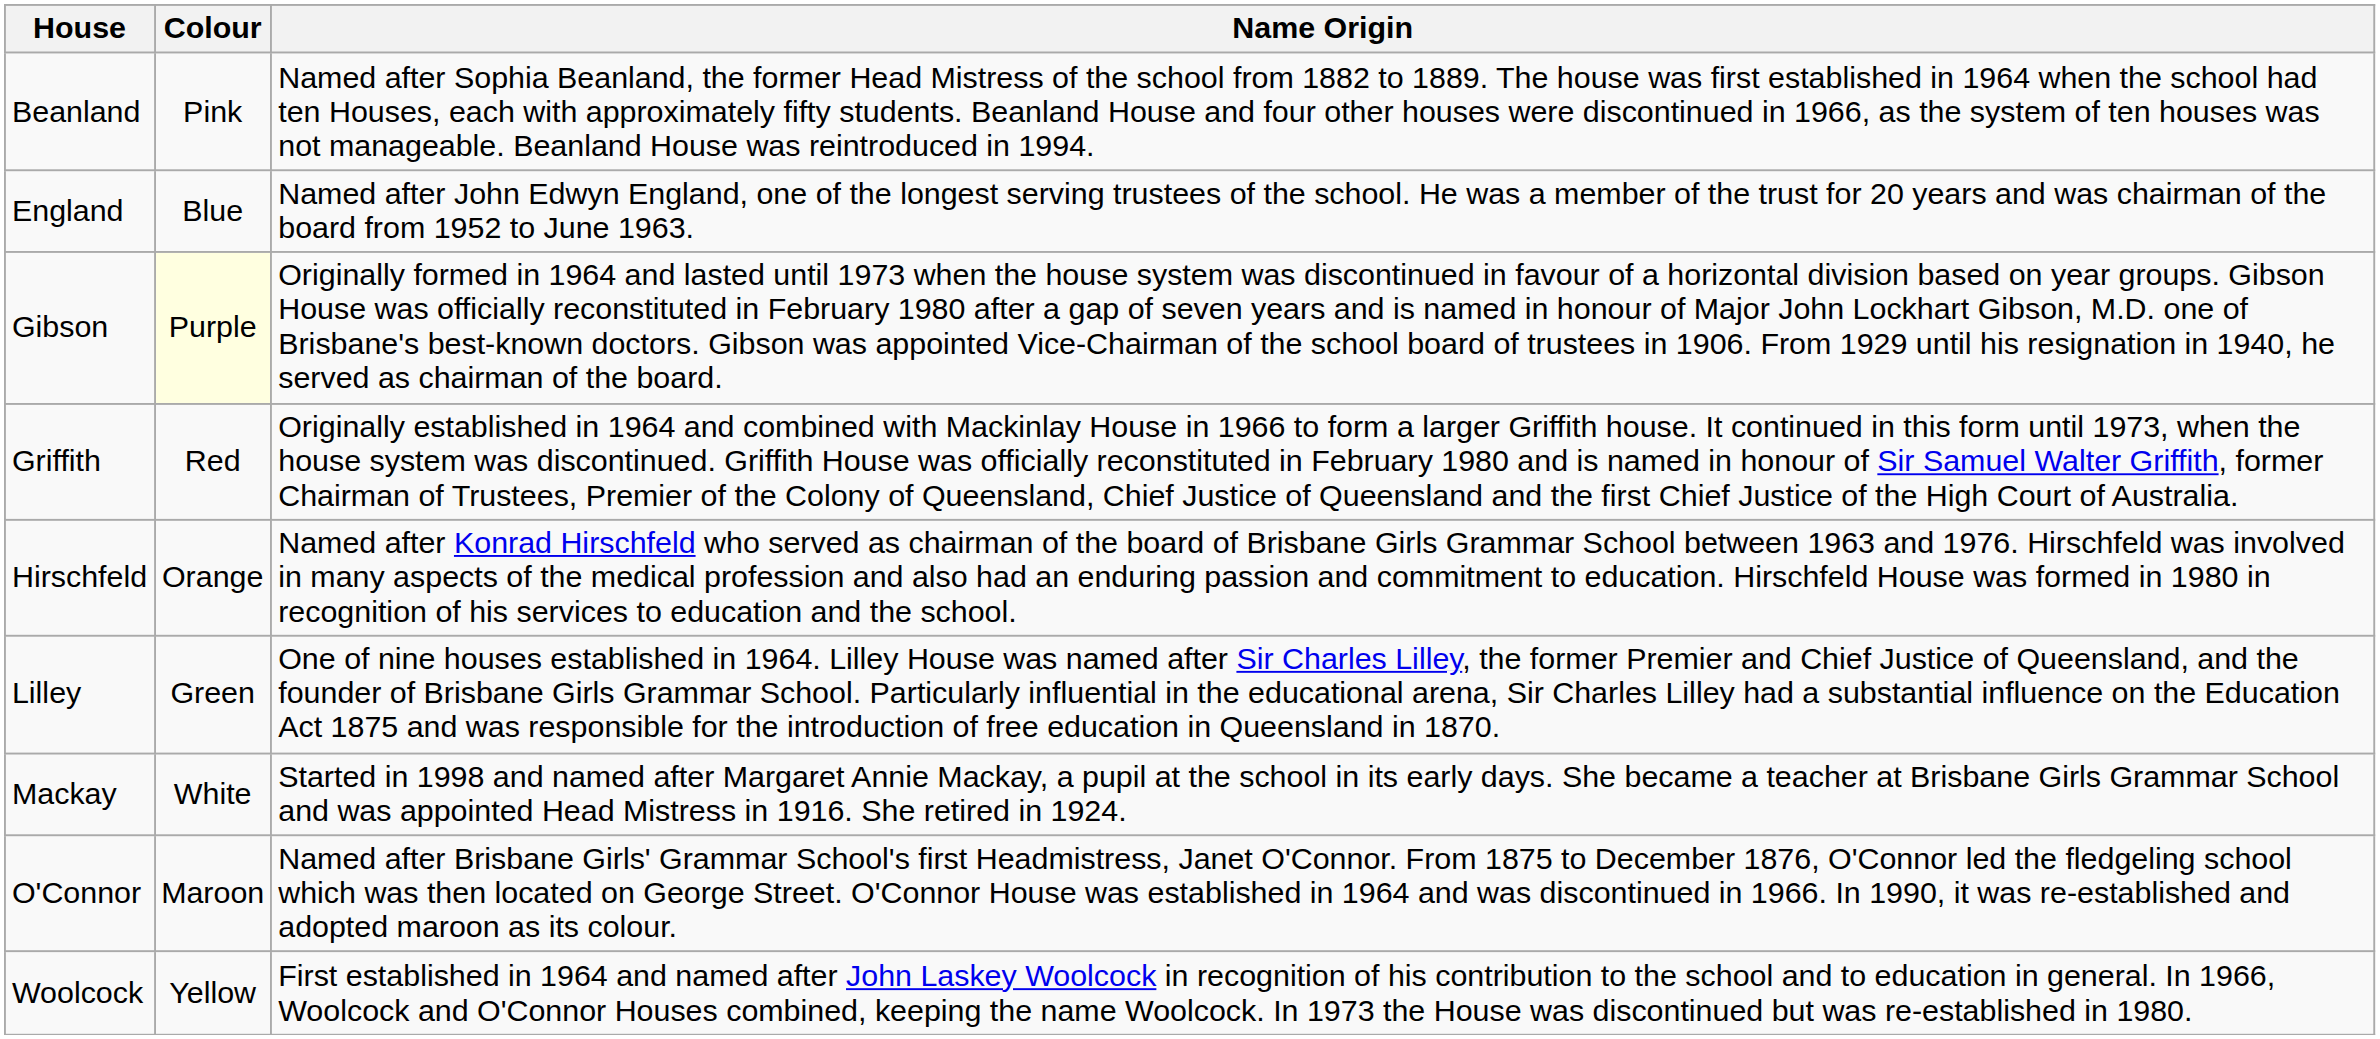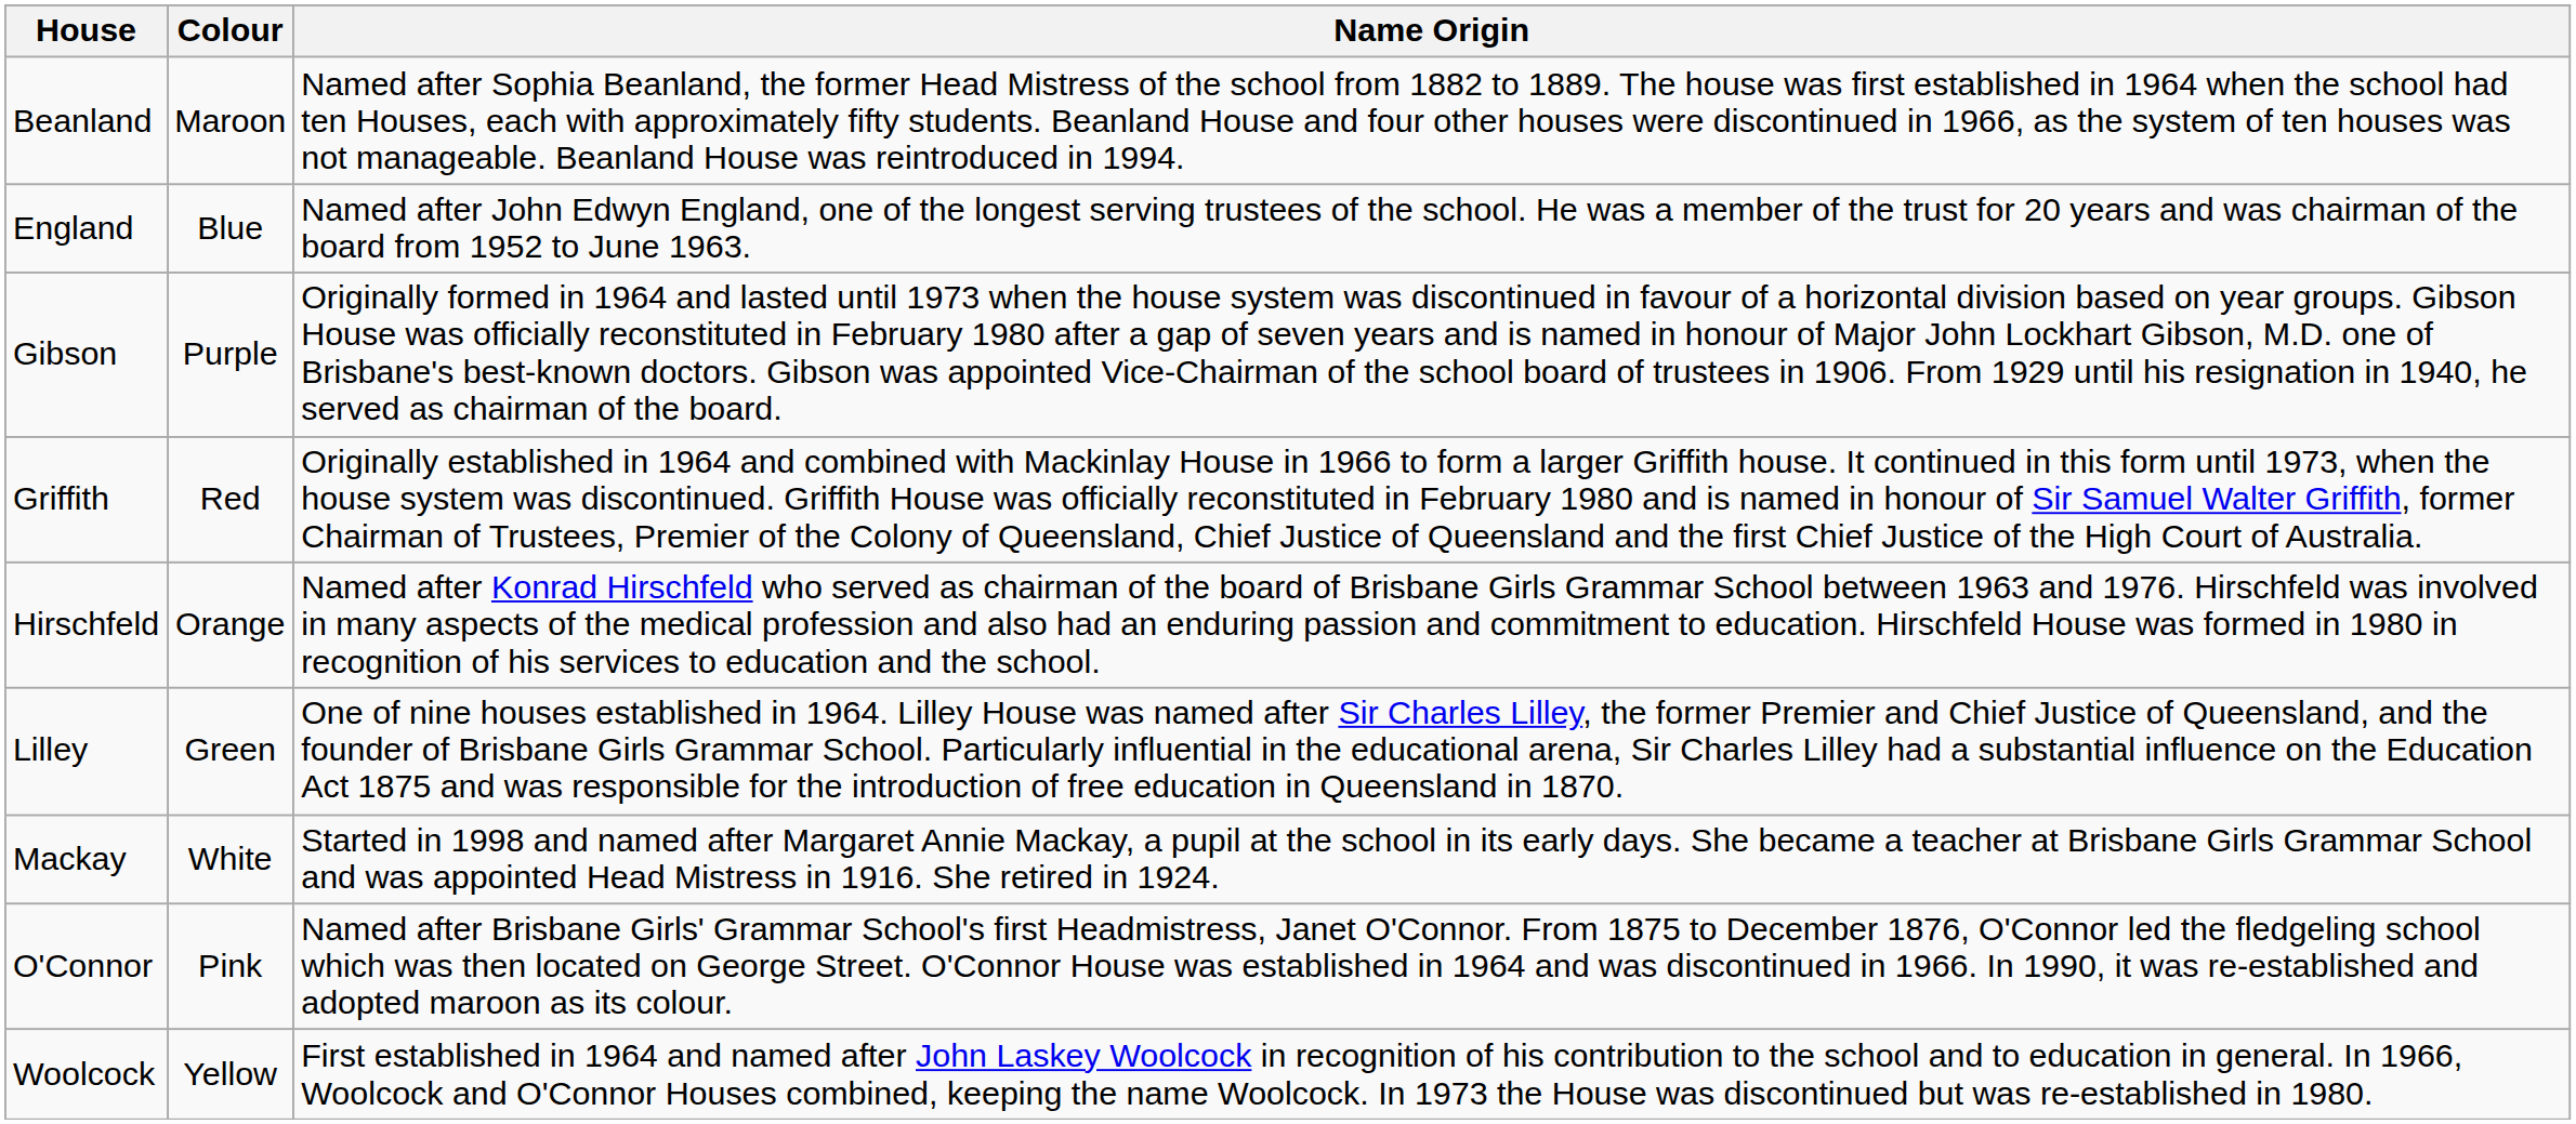Beanland | Colour: Pink -> Maroon
Gibson | Colour: lightyellow background -> no background
O'Connor | Colour: Maroon -> Pink
